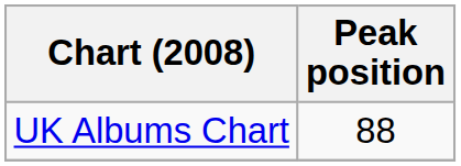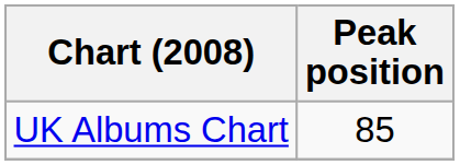UK Albums Chart | Peak position: 88 -> 85
